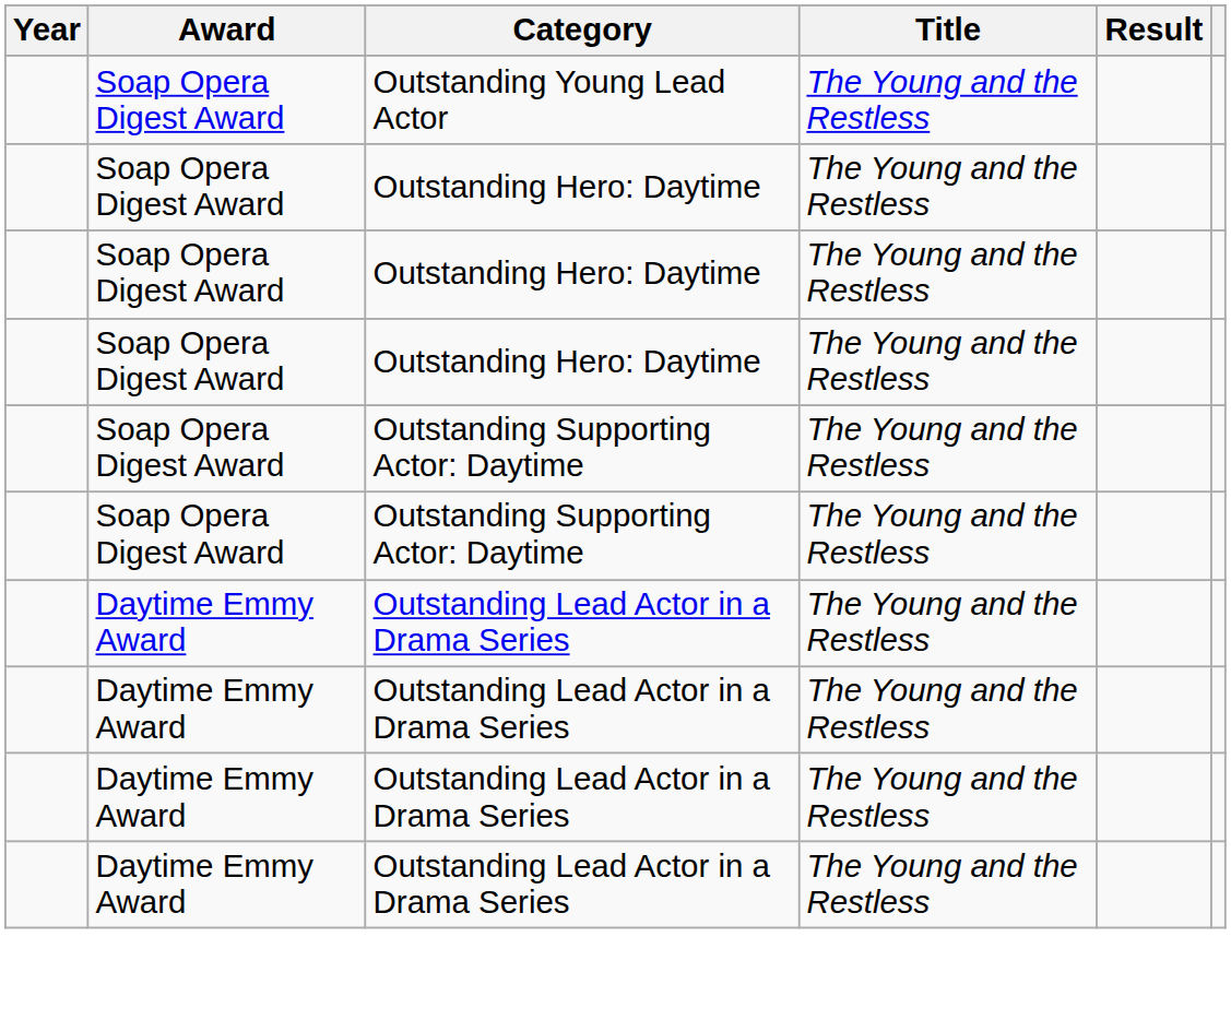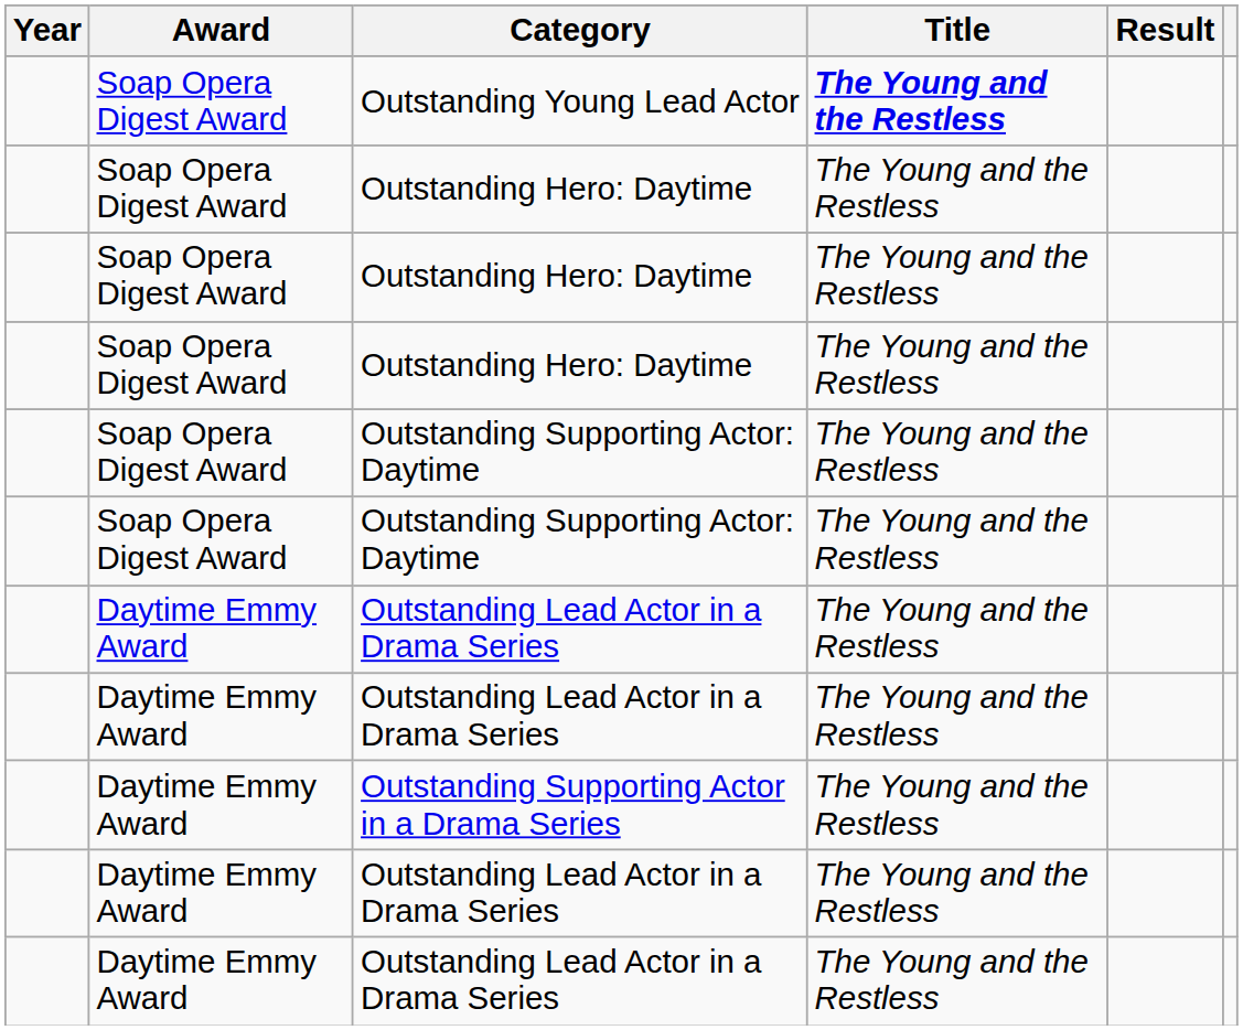Outstanding Young Lead Actor | Title: normal -> bold
+ row: Daytime Emmy Award | Outstanding Supporting Actor in a Drama Series | The Young and the Restless
